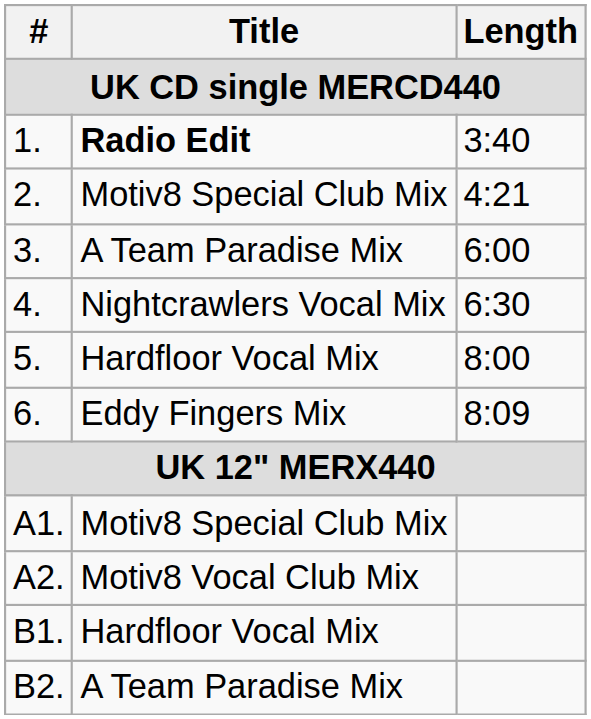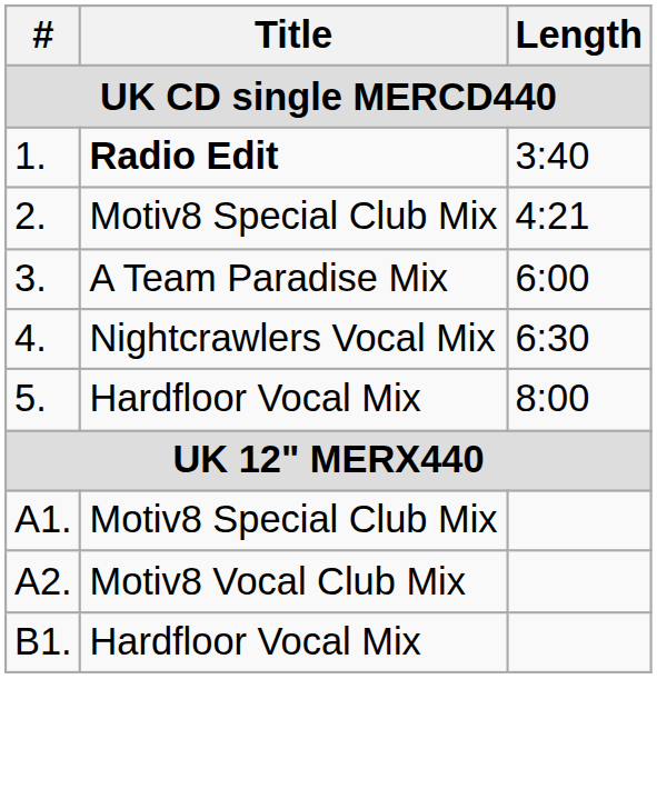- row: 6. | Eddy Fingers Mix | 8:09
- row: B2. | A Team Paradise Mix
